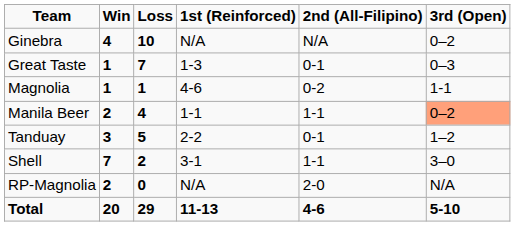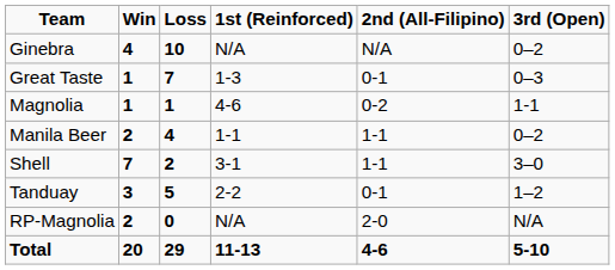Manila Beer | 3rd (Open): lightsalmon background -> no background
rows swapped: Shell <-> Tanduay
